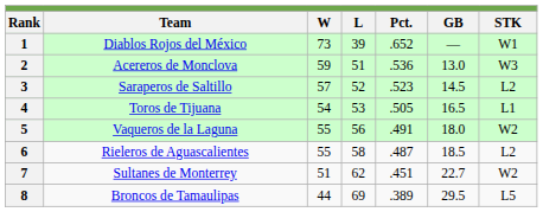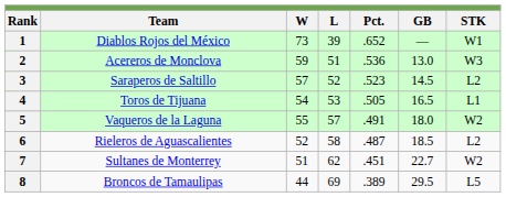5 | L: 56 -> 57
6 | W: 55 -> 52
